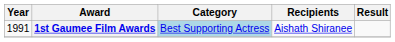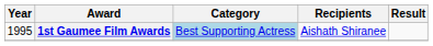1st Gaumee Film Awards | Year: 1991 -> 1995
